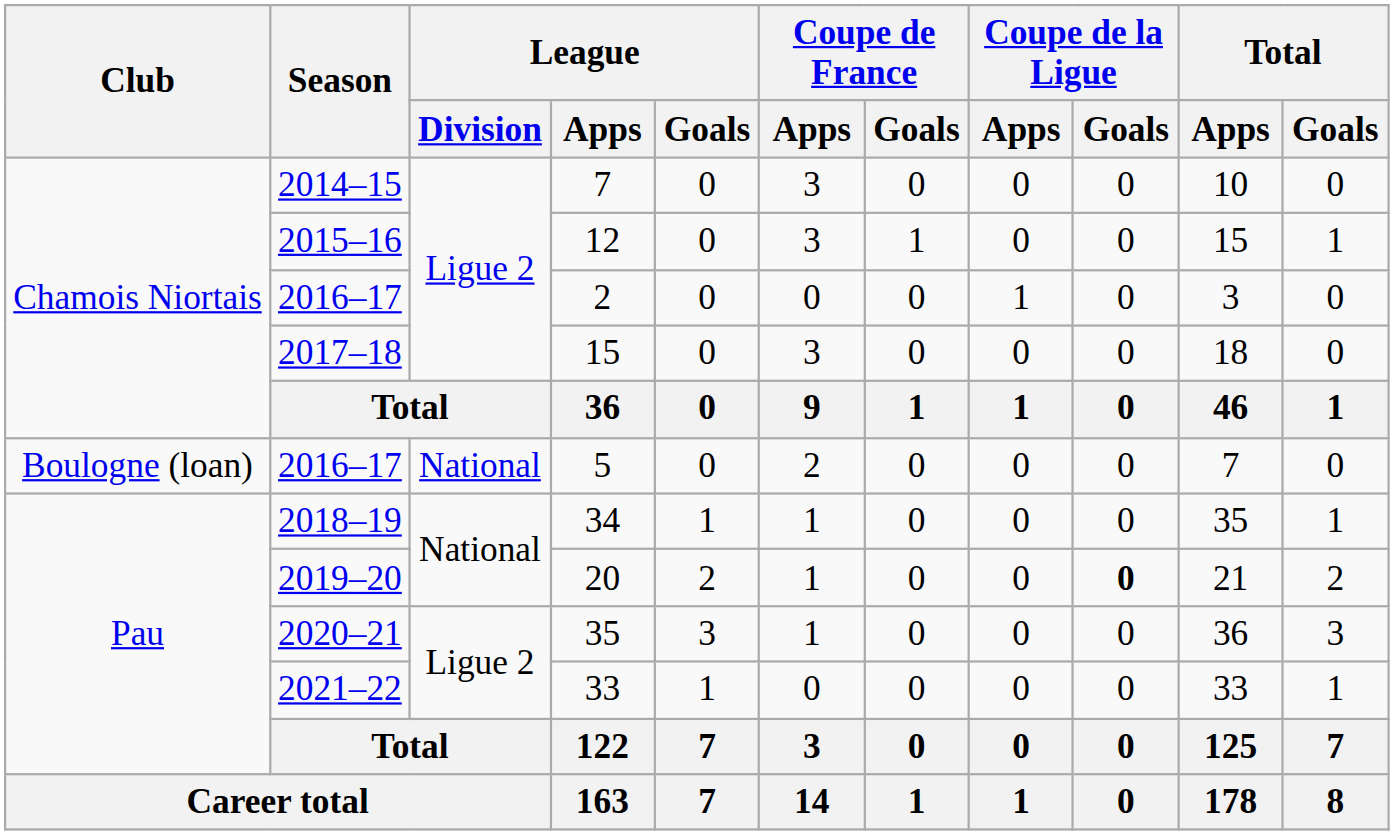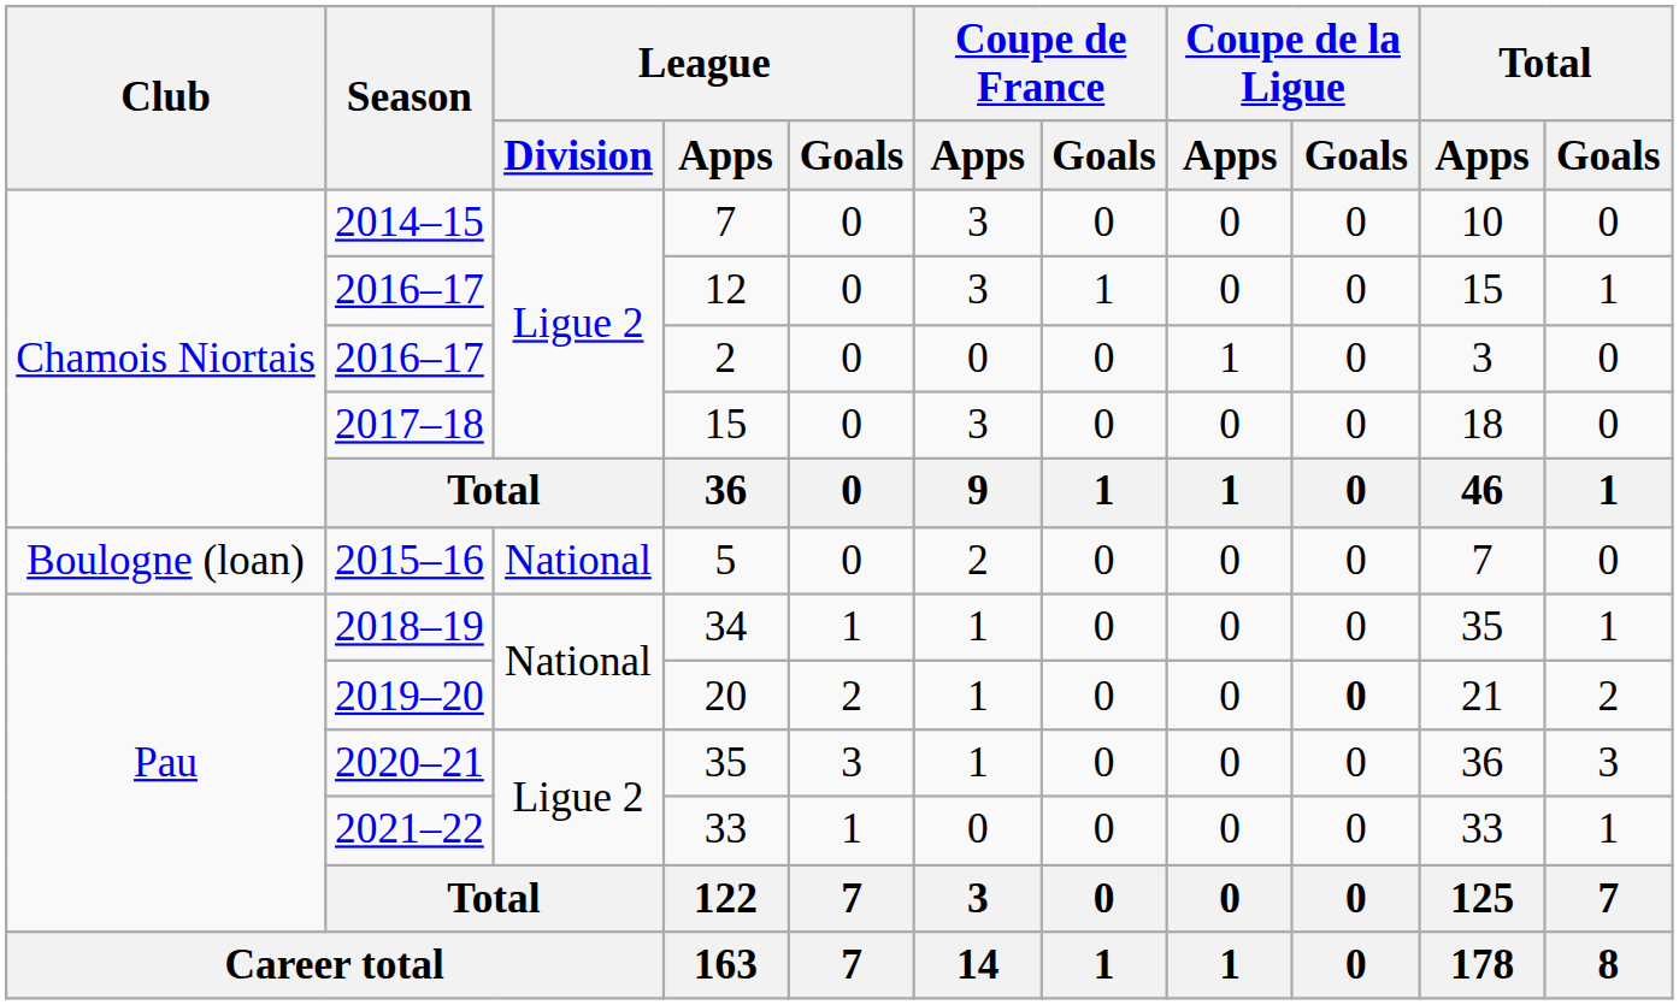12 | Season: 2015–16 -> 2016–17
5 | Season: 2016–17 -> 2015–16
